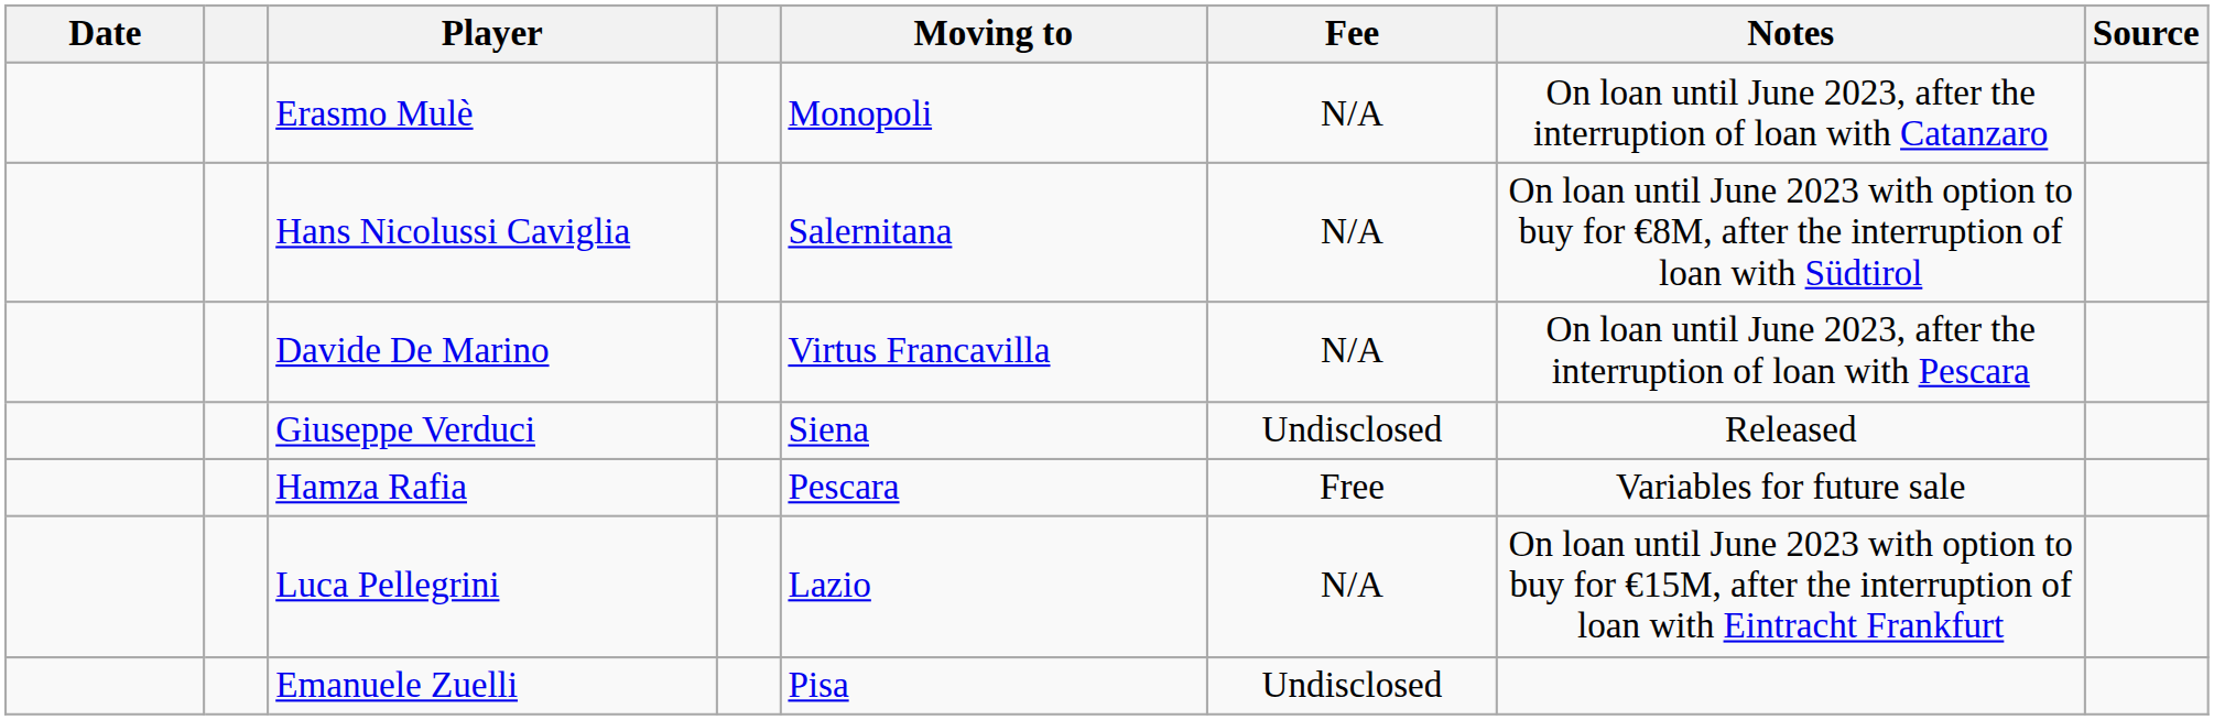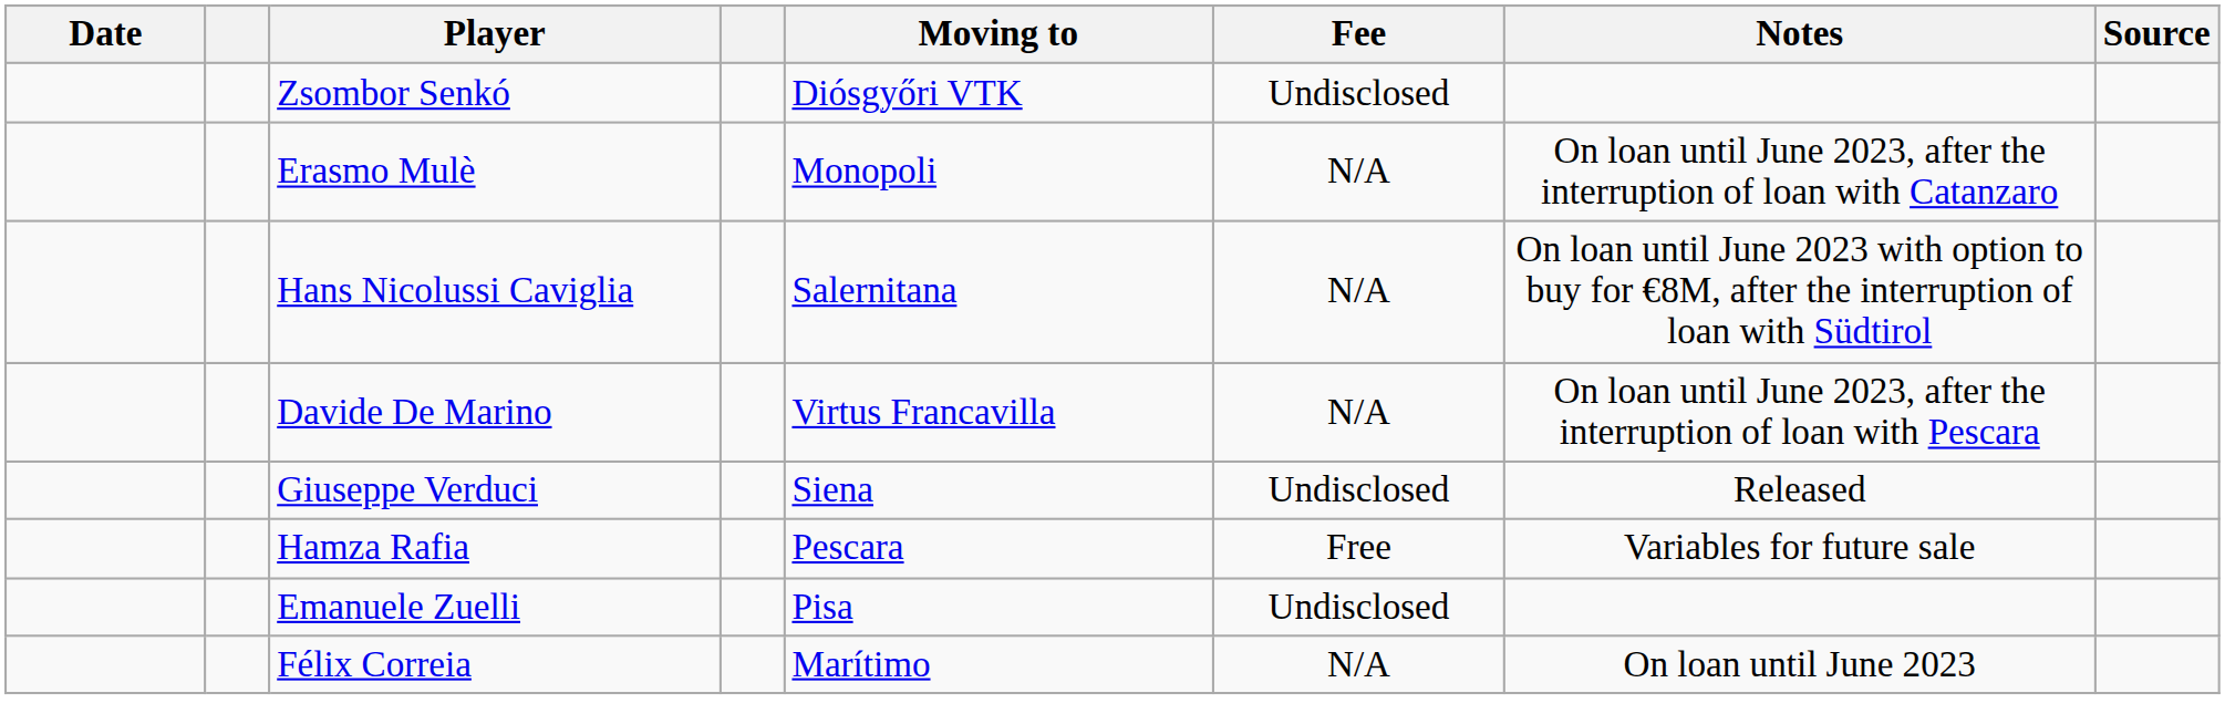+ row: Zsombor Senkó | Diósgyőri VTK | Undisclosed
- row: Luca Pellegrini | Lazio | N/A | On loan until June 2023 with option to buy for €15M, after the interruption of loan with Eintracht Frankfurt
+ row: Félix Correia | Marítimo | N/A | On loan until June 2023
